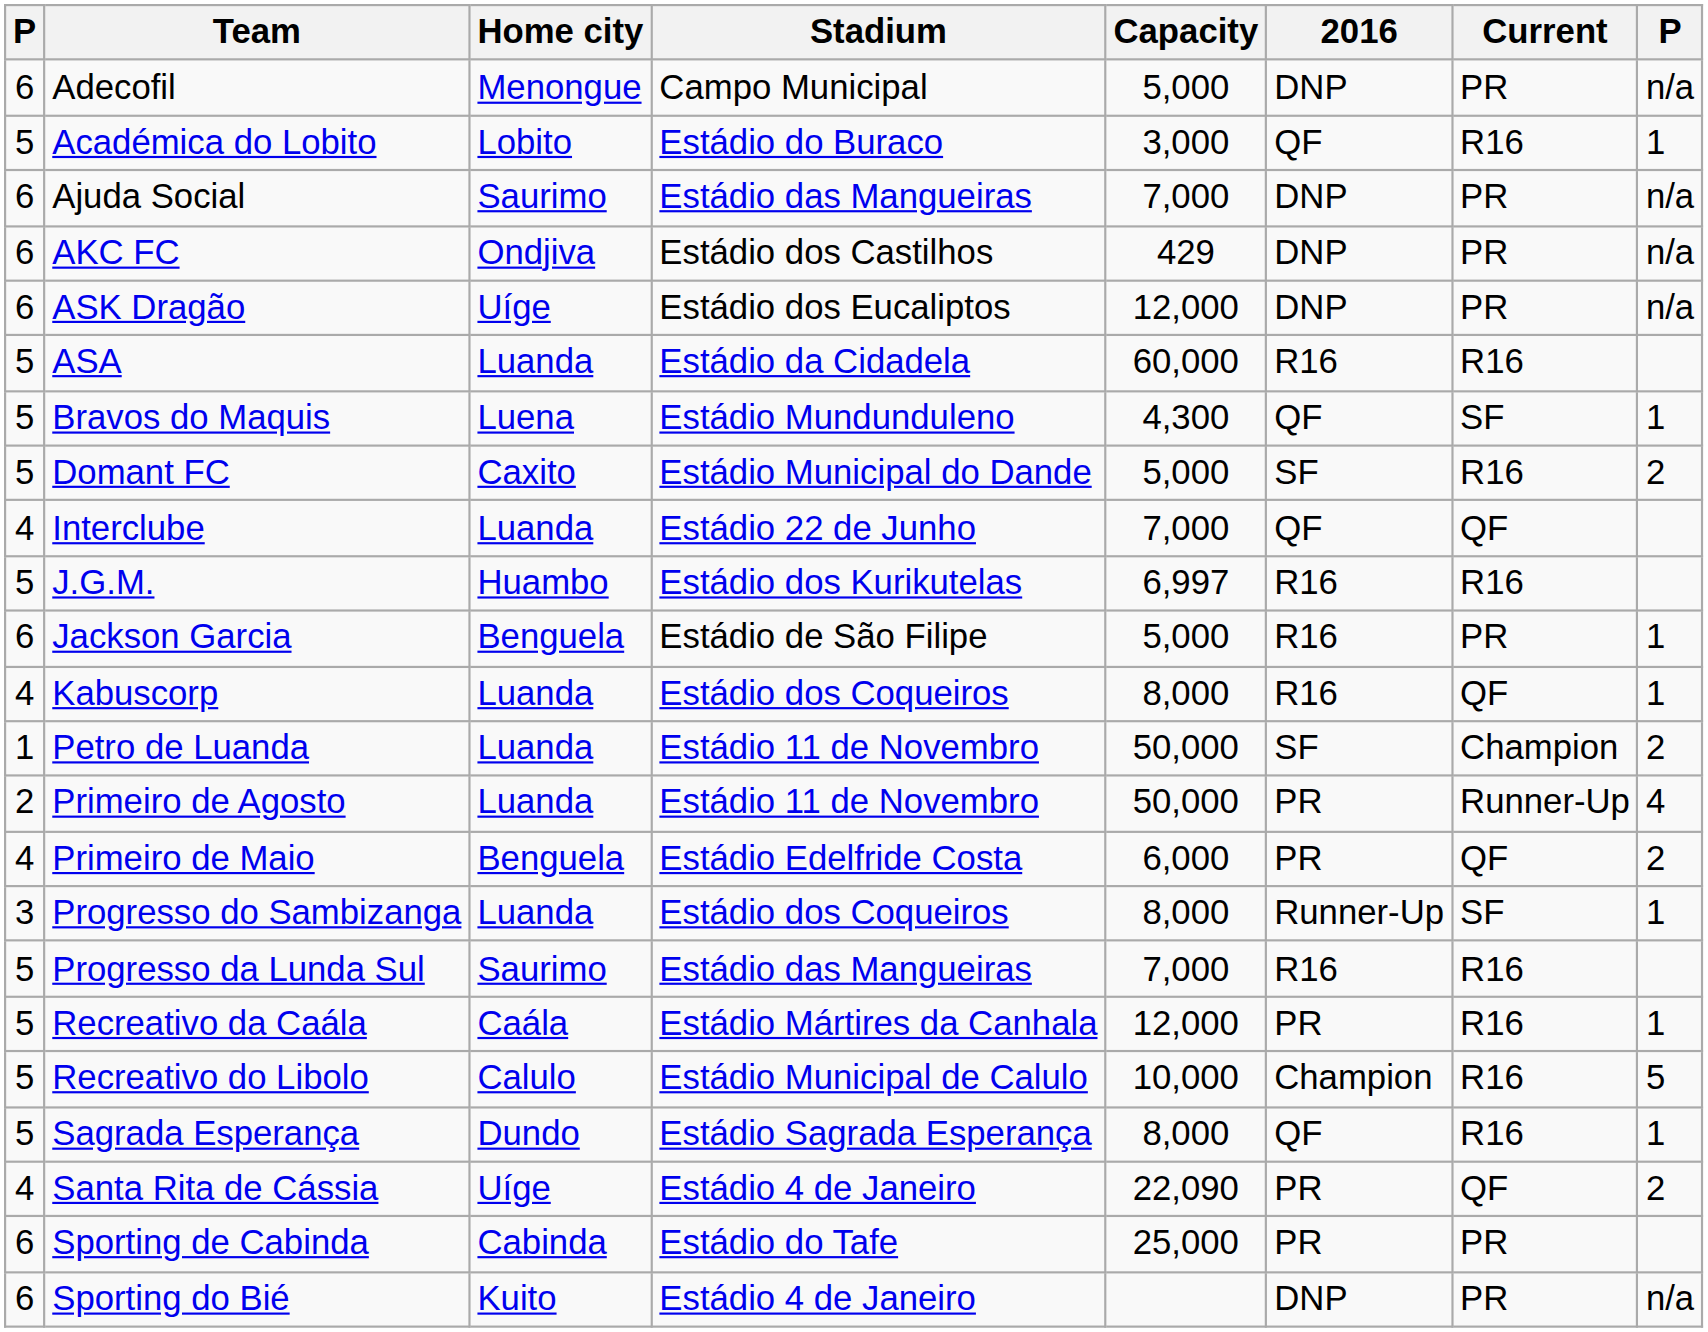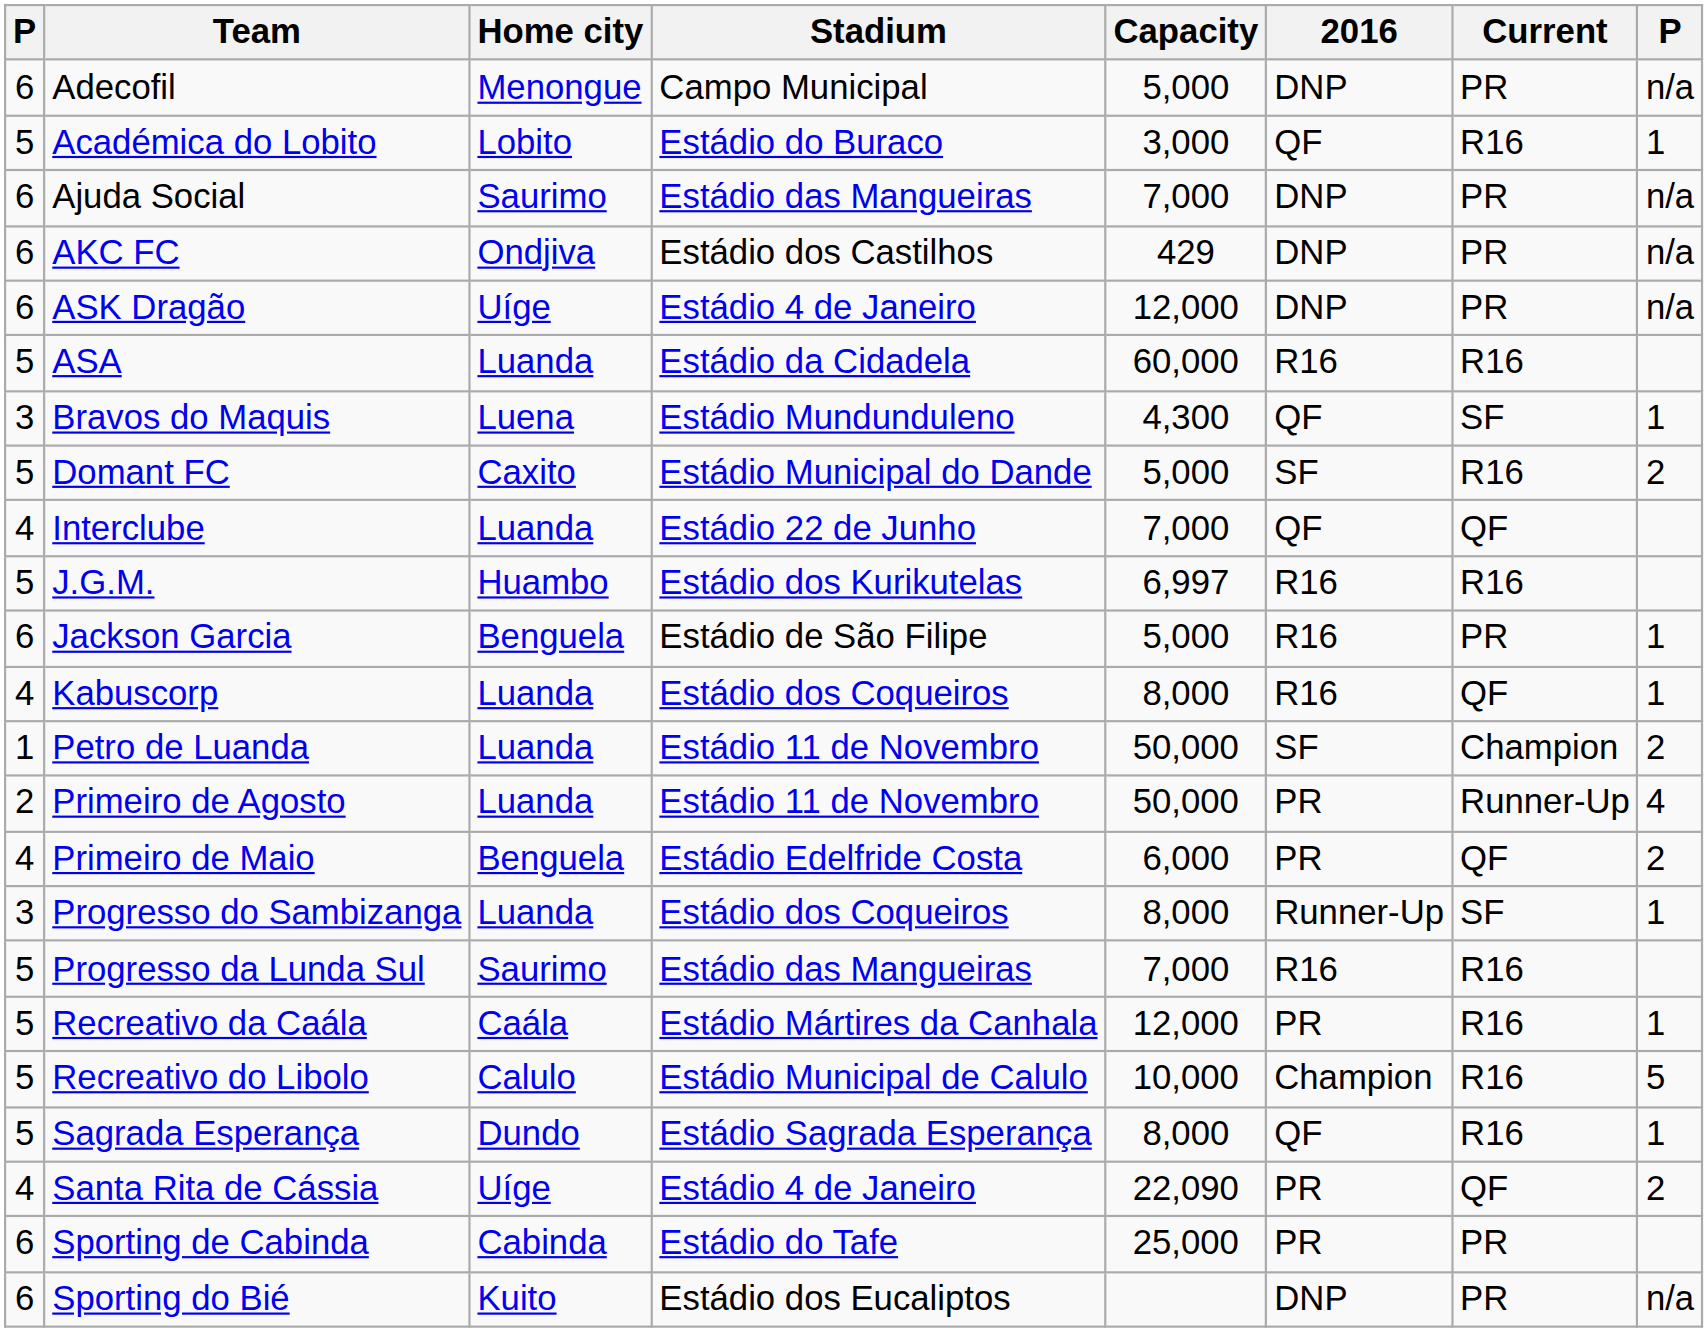ASK Dragão | Stadium: Estádio dos Eucaliptos -> Estádio 4 de Janeiro
Bravos do Maquis | column 1: 5 -> 3
Sporting do Bié | Stadium: Estádio 4 de Janeiro -> Estádio dos Eucaliptos
